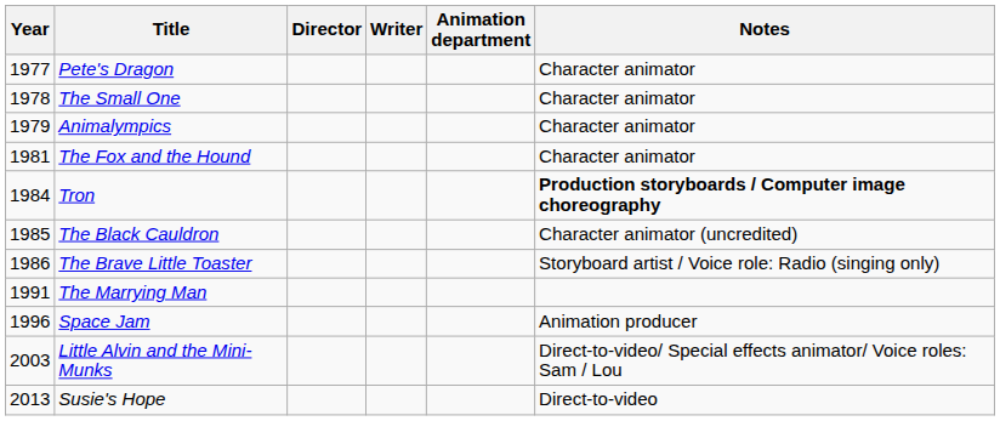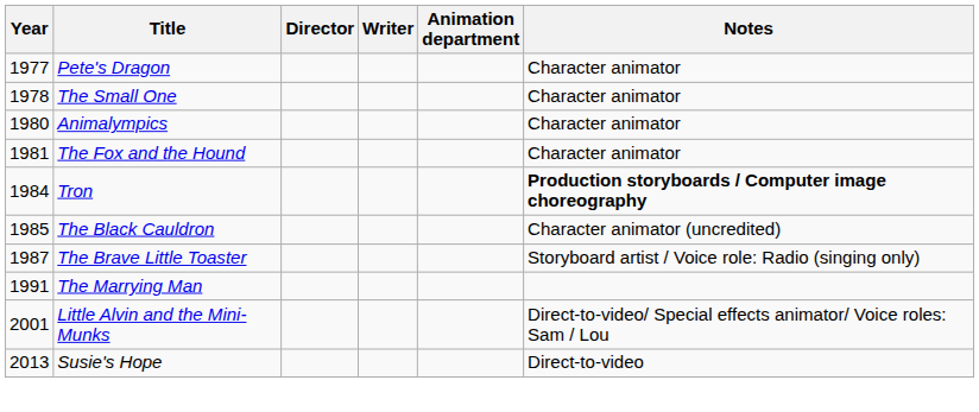Animalympics | Year: 1979 -> 1980
The Brave Little Toaster | Year: 1986 -> 1987
- row: 1996 | Space Jam | Animation producer
Little Alvin and the Mini-Munks | Year: 2003 -> 2001
